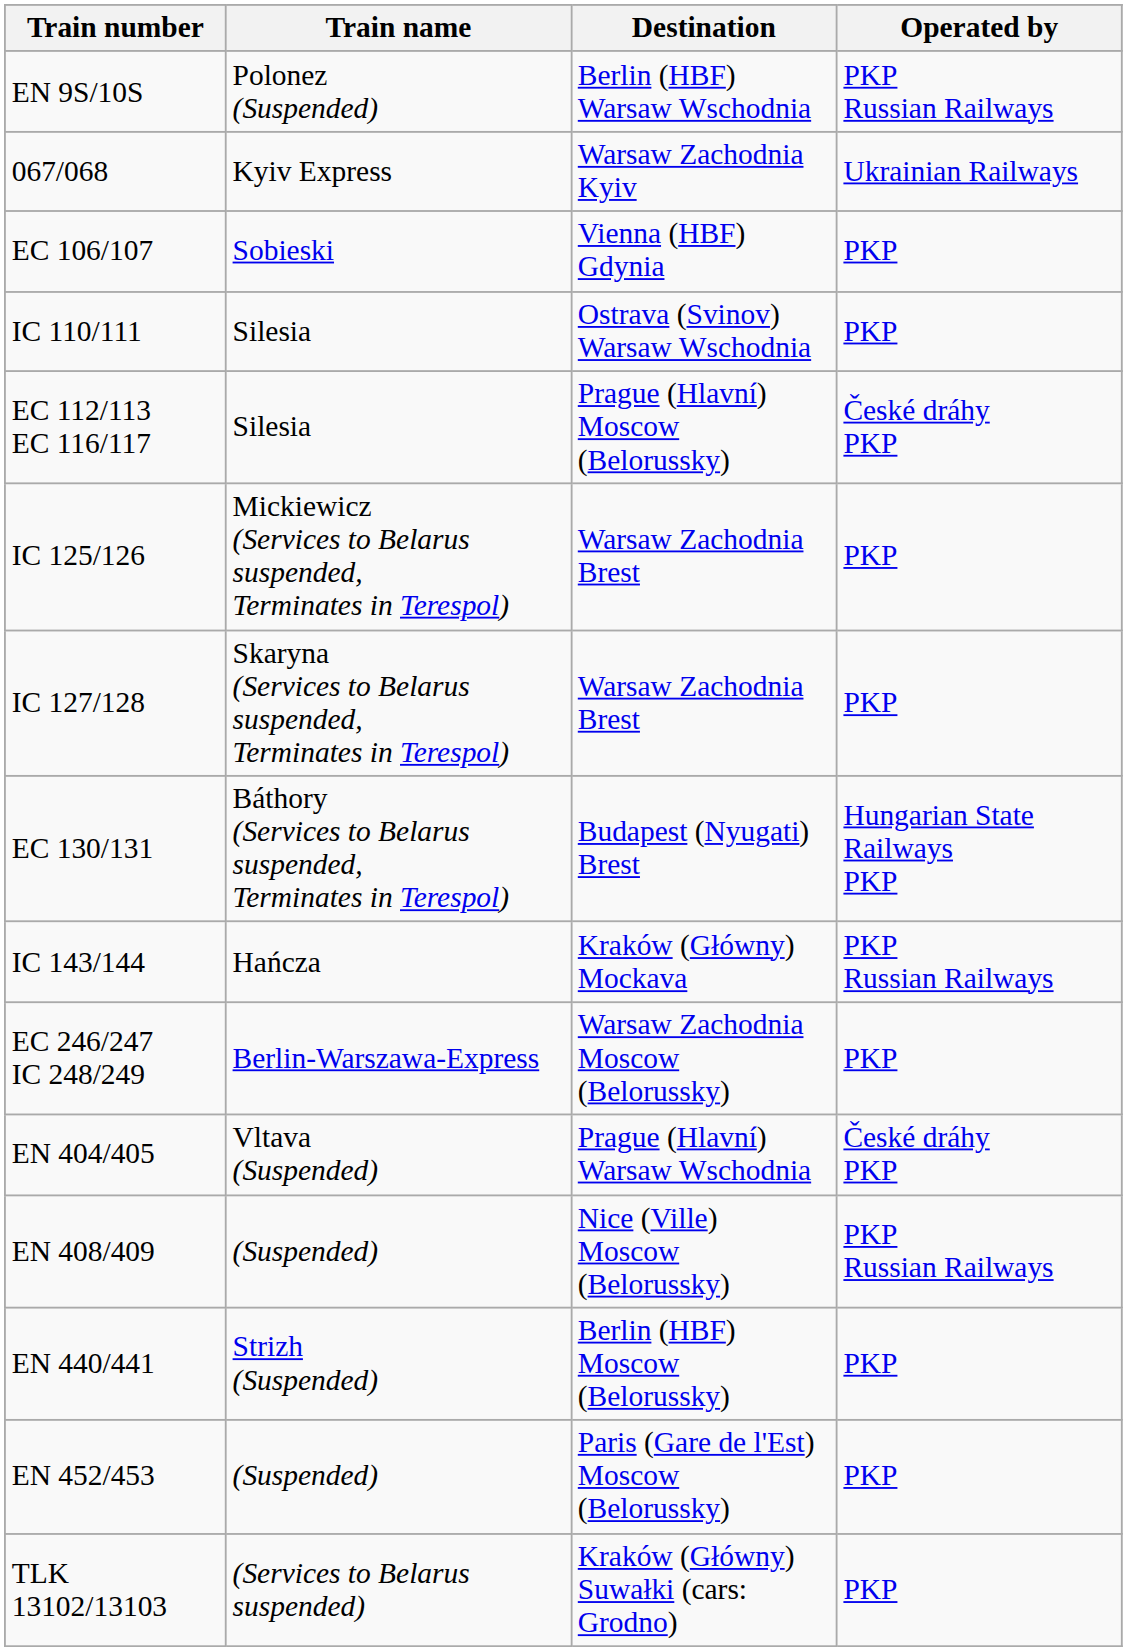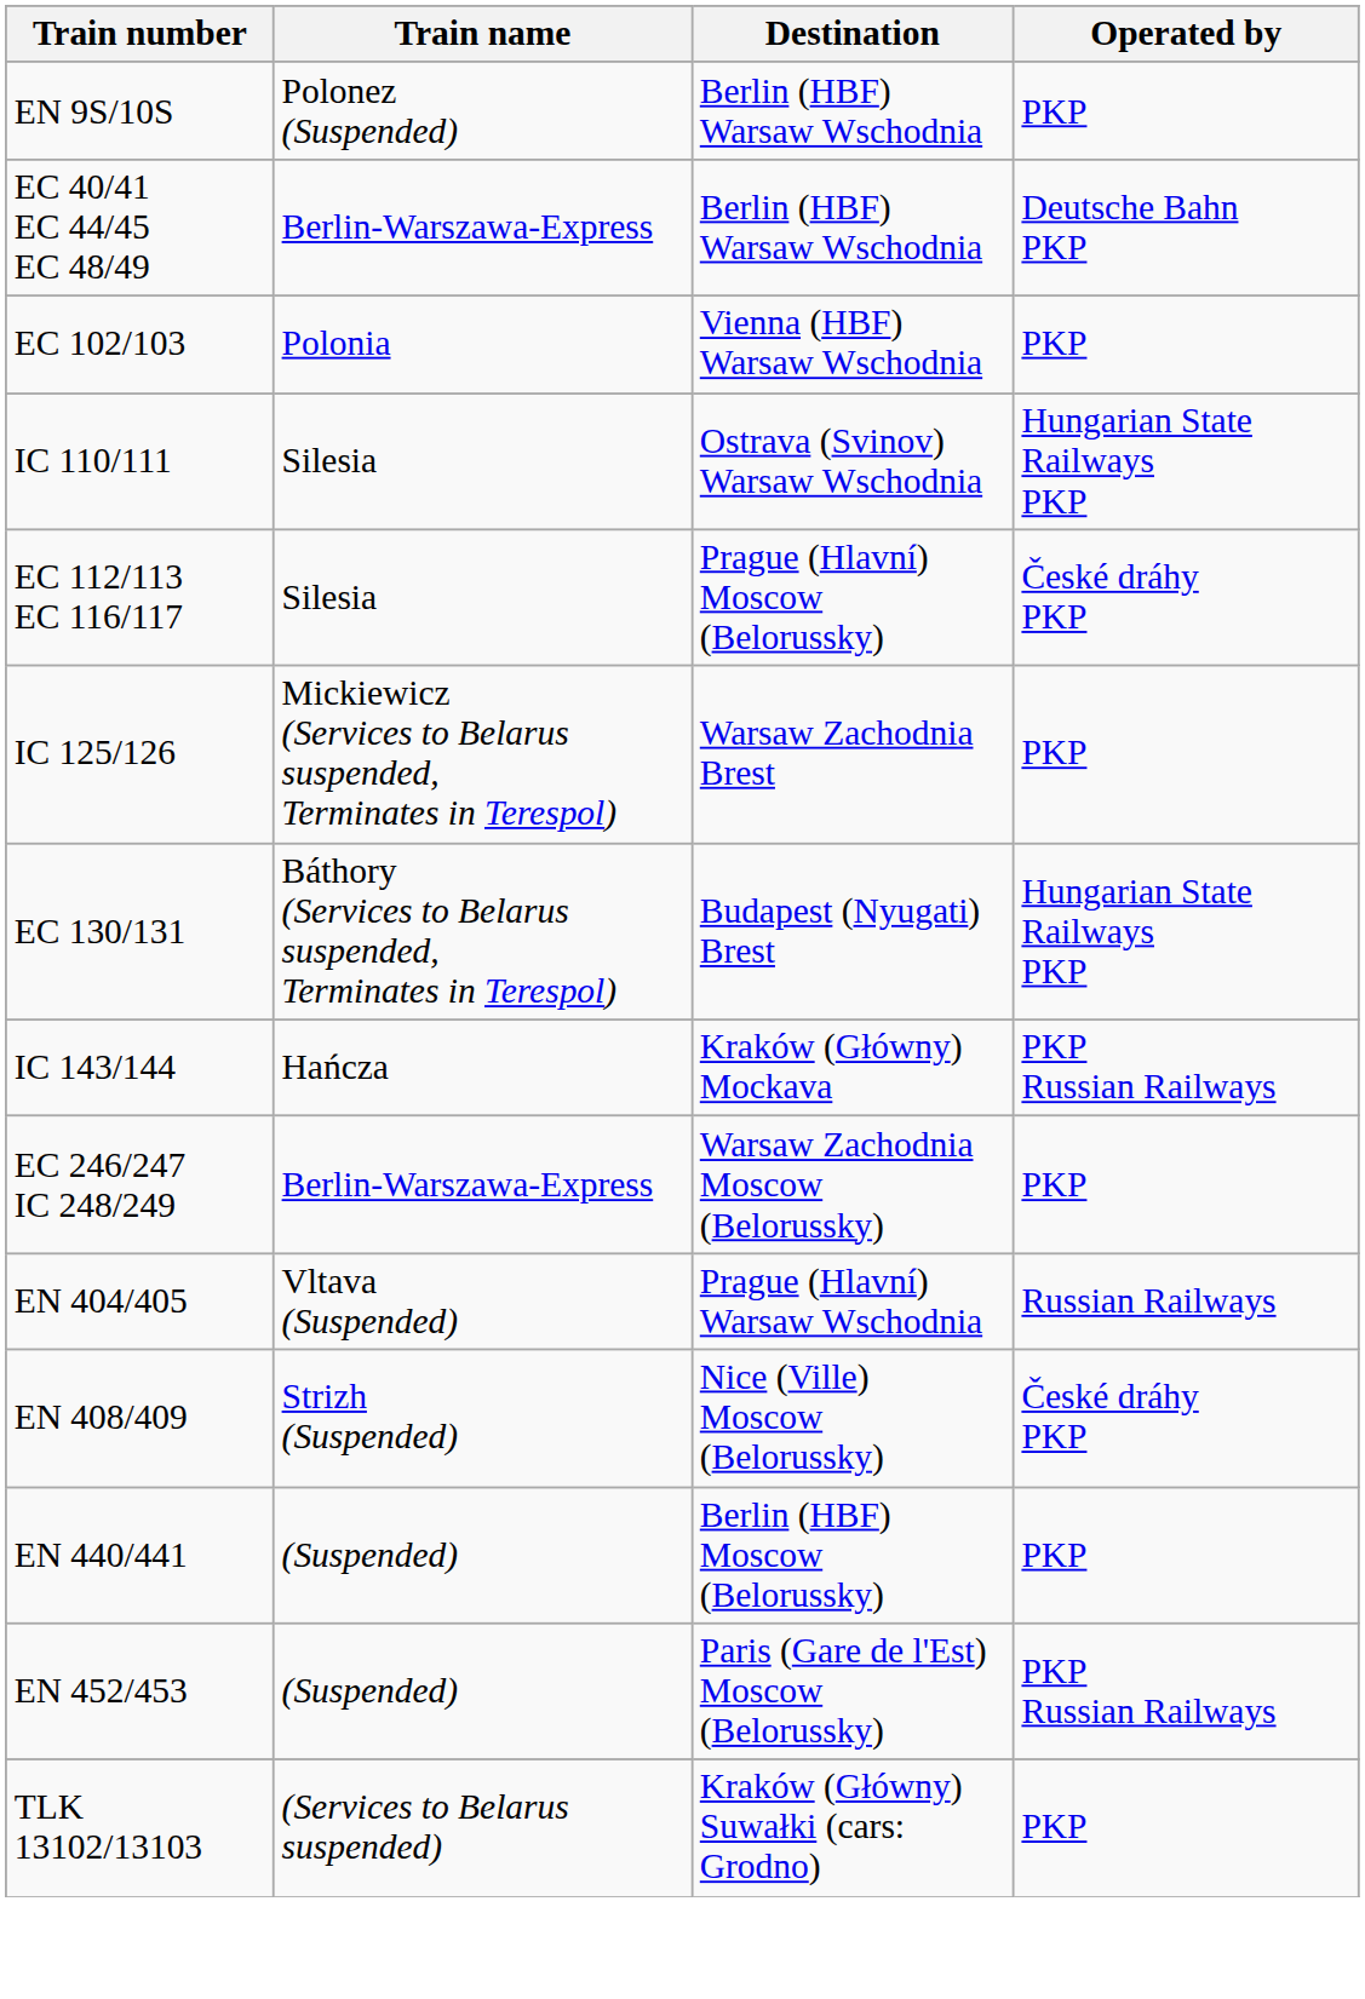EN 9S/10S | Operated by: PKP Russian Railways -> PKP
+ row: EC 40/41 EC 44/45 EC 48/49 | Berlin-Warszawa-Express | Berlin (HBF) Warsaw Wschodnia | Deutsche Bahn PKP
- row: 067/068 | Kyiv Express | Warsaw Zachodnia Kyiv | Ukrainian Railways
+ row: EC 102/103 | Polonia | Vienna (HBF) Warsaw Wschodnia | PKP
- row: EC 106/107 | Sobieski | Vienna (HBF) Gdynia | PKP
IC 110/111 | Operated by: PKP -> Hungarian State Railways PKP
- row: IC 127/128 | Skaryna (Services to Belarus suspended, Terminates in Terespol) | Warsaw Zachodnia Brest | PKP
EN 404/405 | Operated by: České dráhy PKP -> Russian Railways
EN 408/409 | Train name: (Suspended) -> Strizh (Suspended)
EN 408/409 | Operated by: PKP Russian Railways -> České dráhy PKP
EN 440/441 | Train name: Strizh (Suspended) -> (Suspended)
EN 452/453 | Operated by: PKP -> PKP Russian Railways
